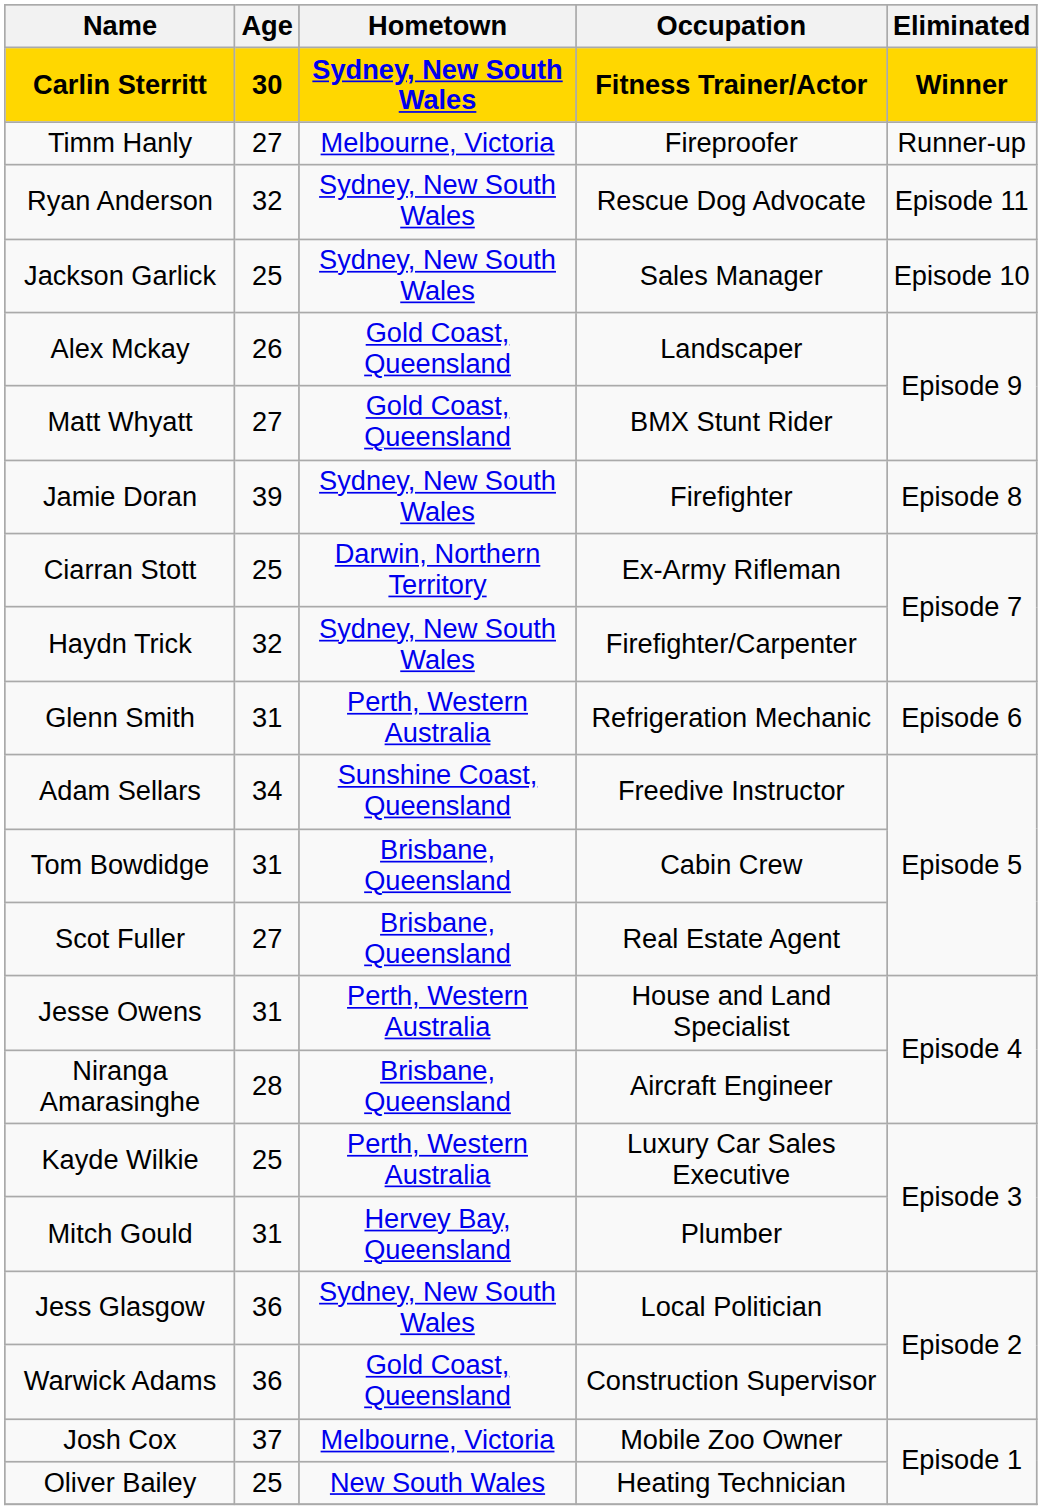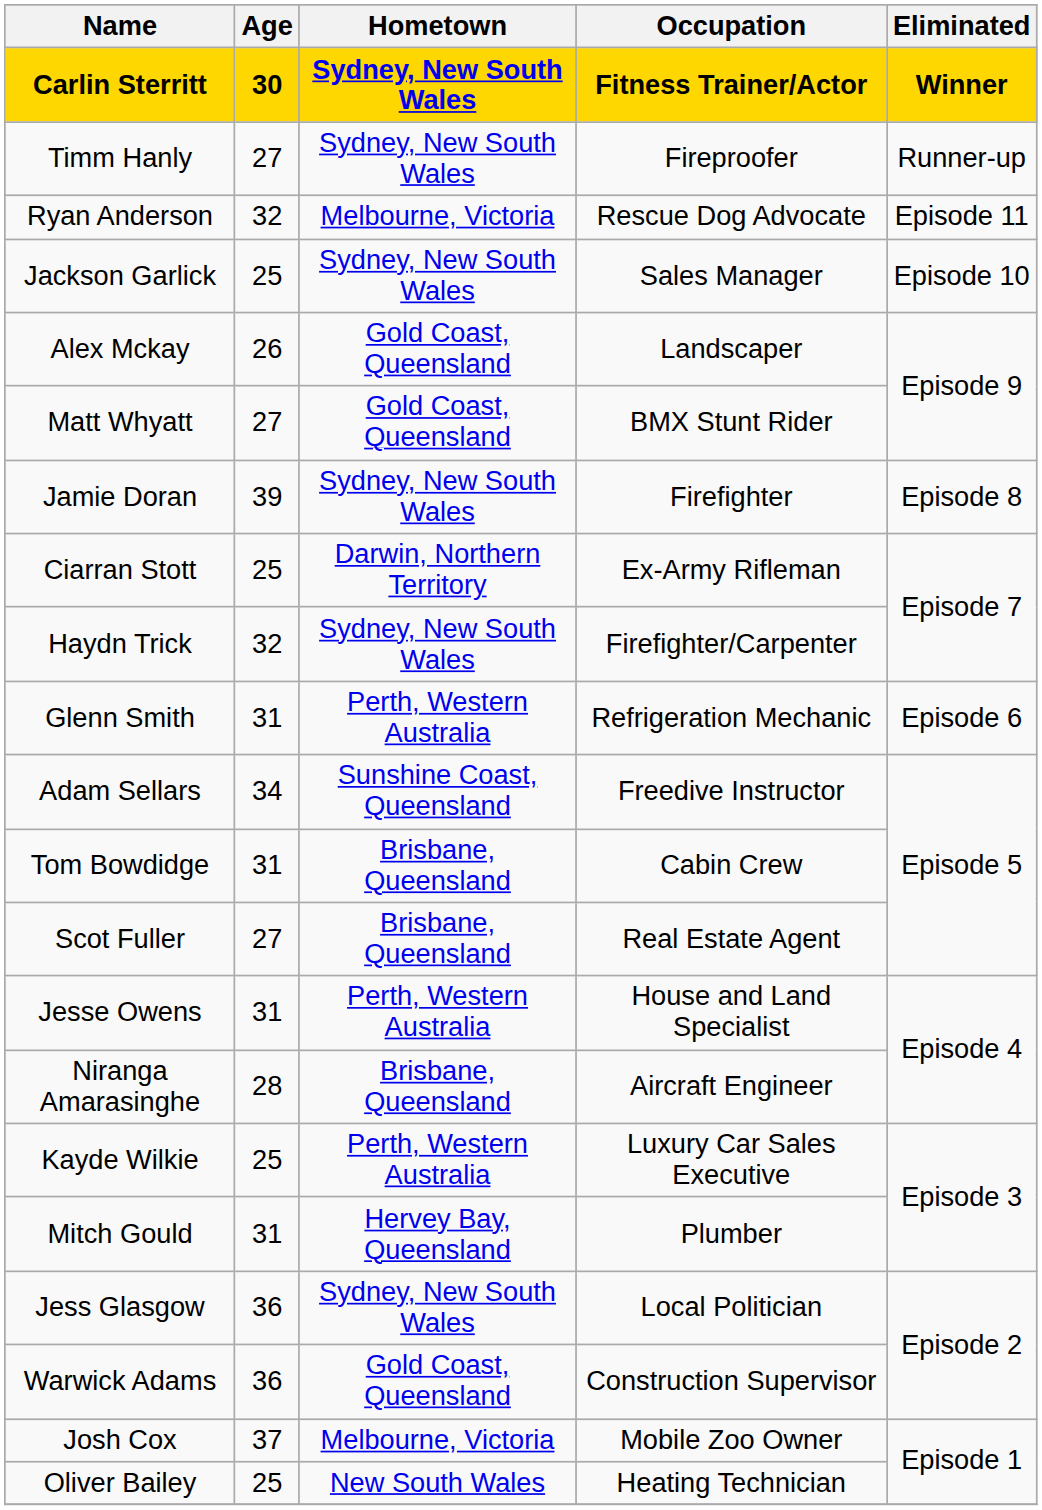Timm Hanly | Hometown: Melbourne, Victoria -> Sydney, New South Wales
Ryan Anderson | Hometown: Sydney, New South Wales -> Melbourne, Victoria
